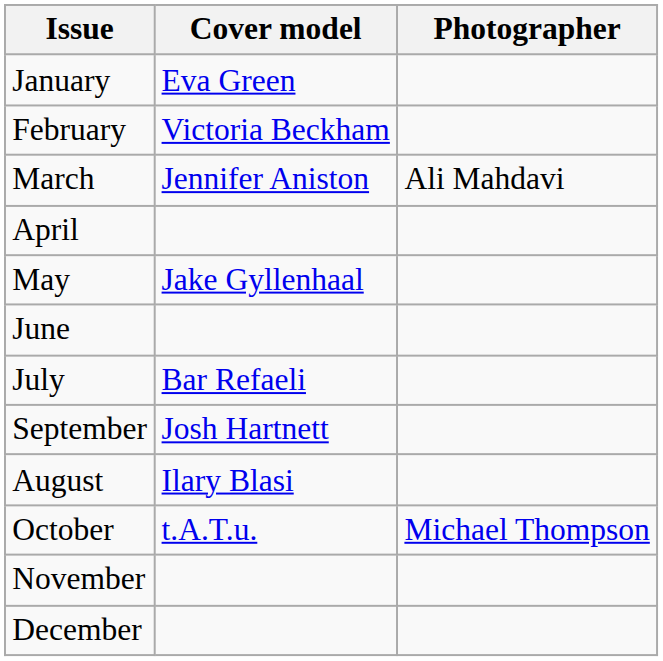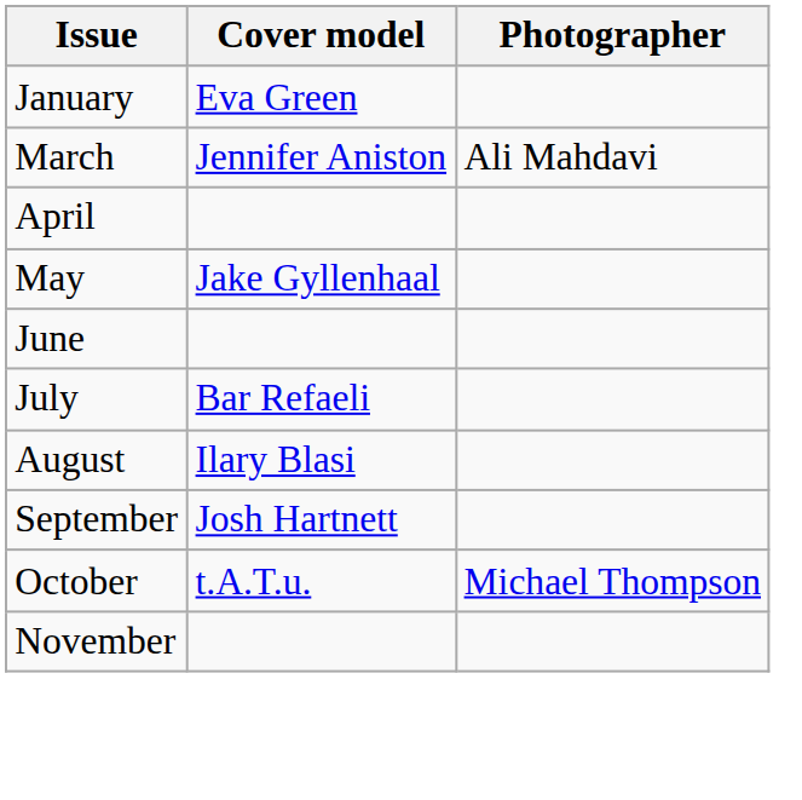- row: February | Victoria Beckham
rows swapped: August <-> September
- row: December
